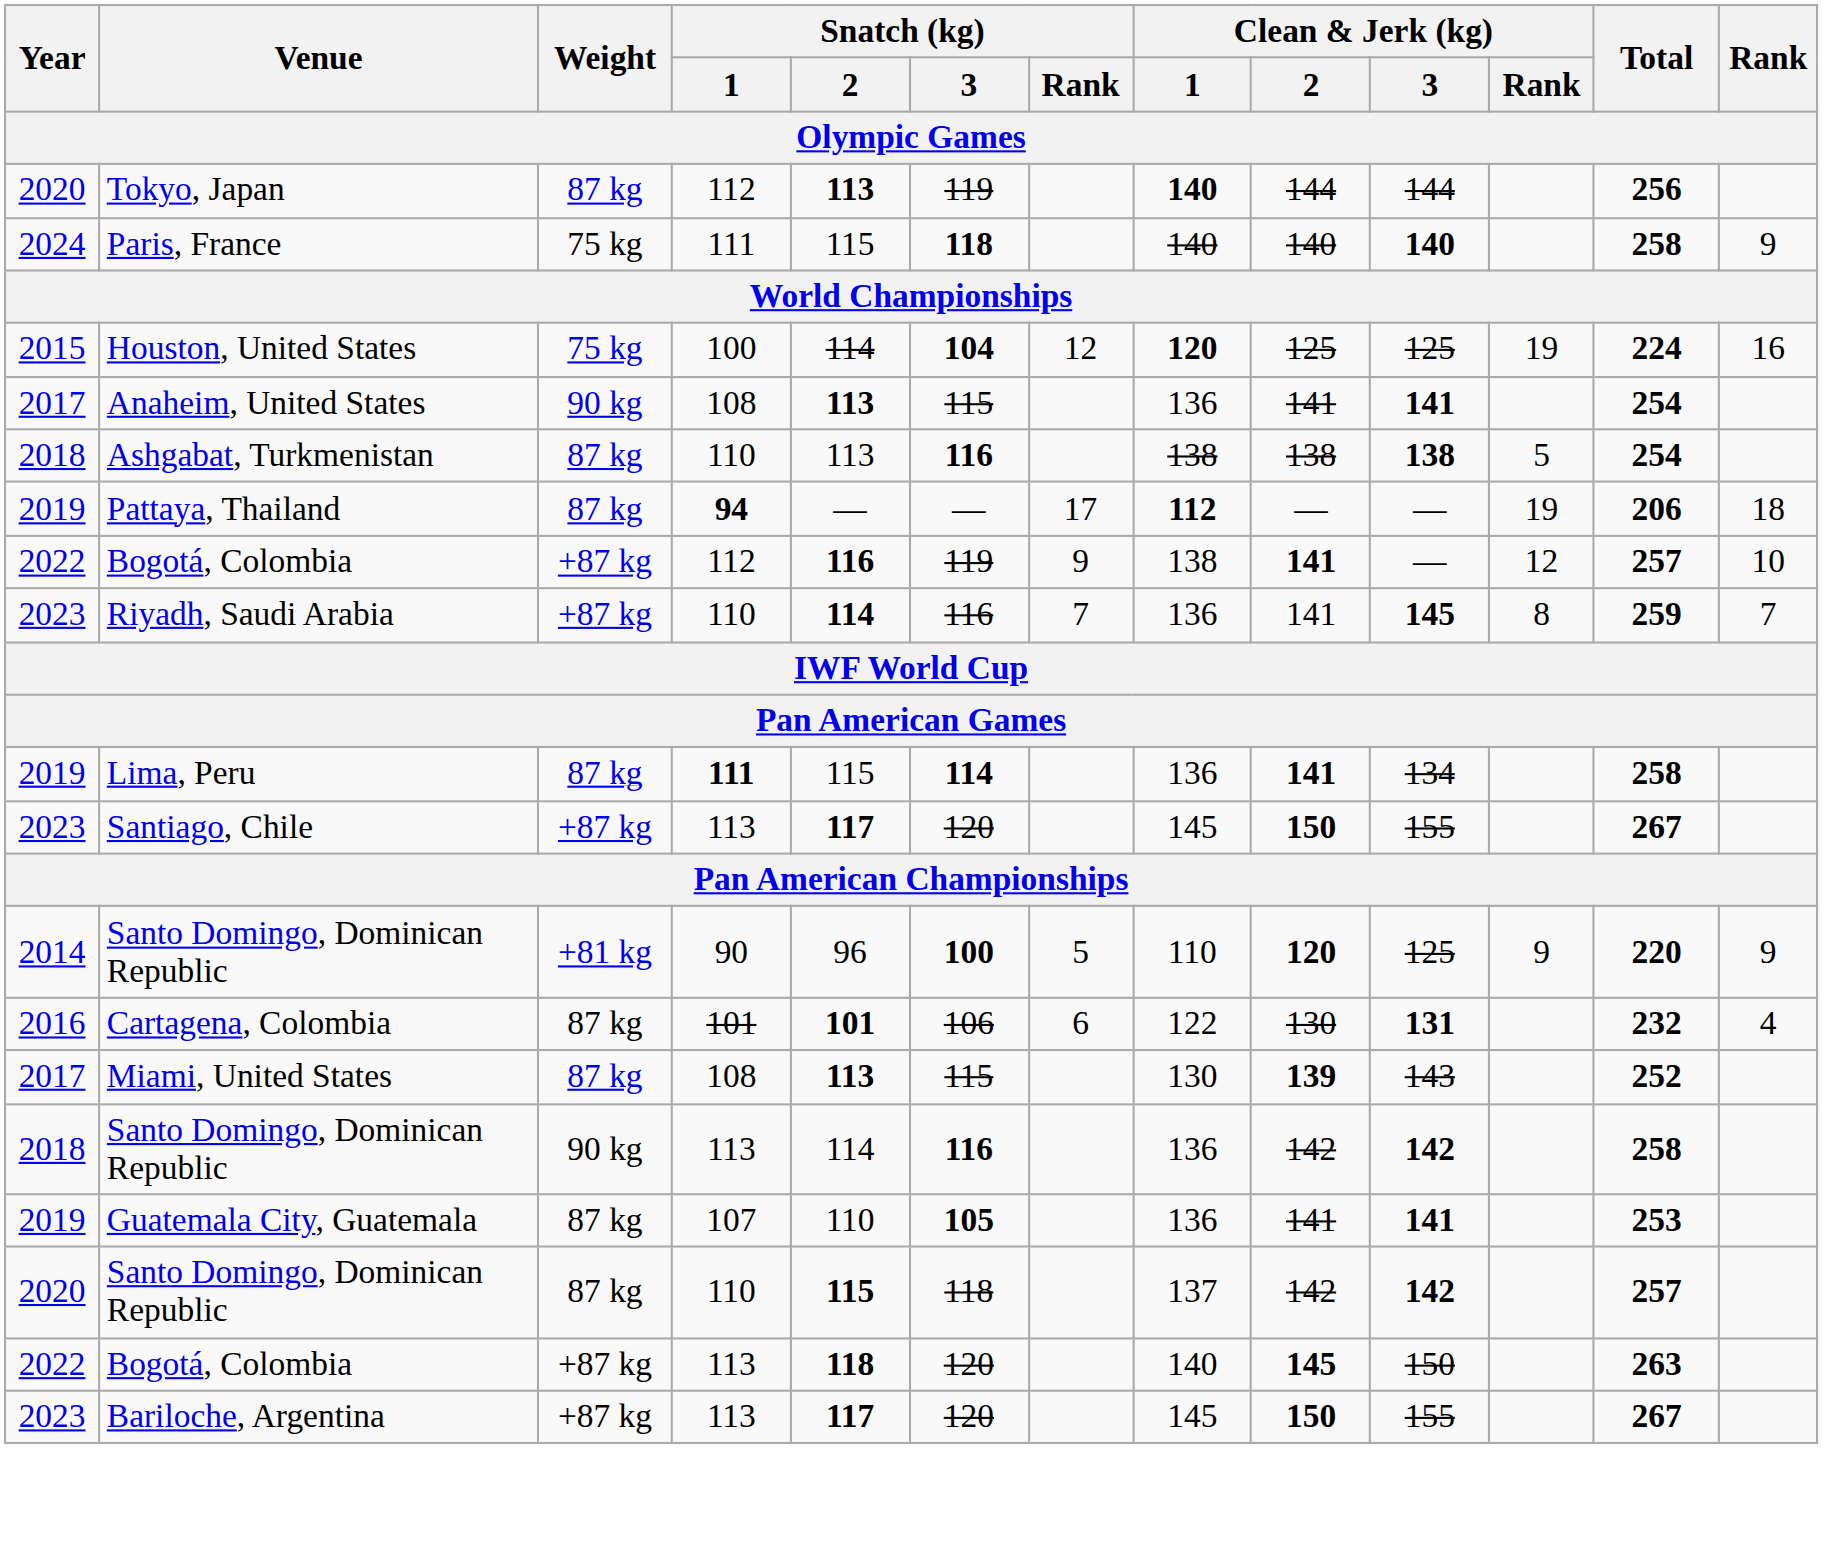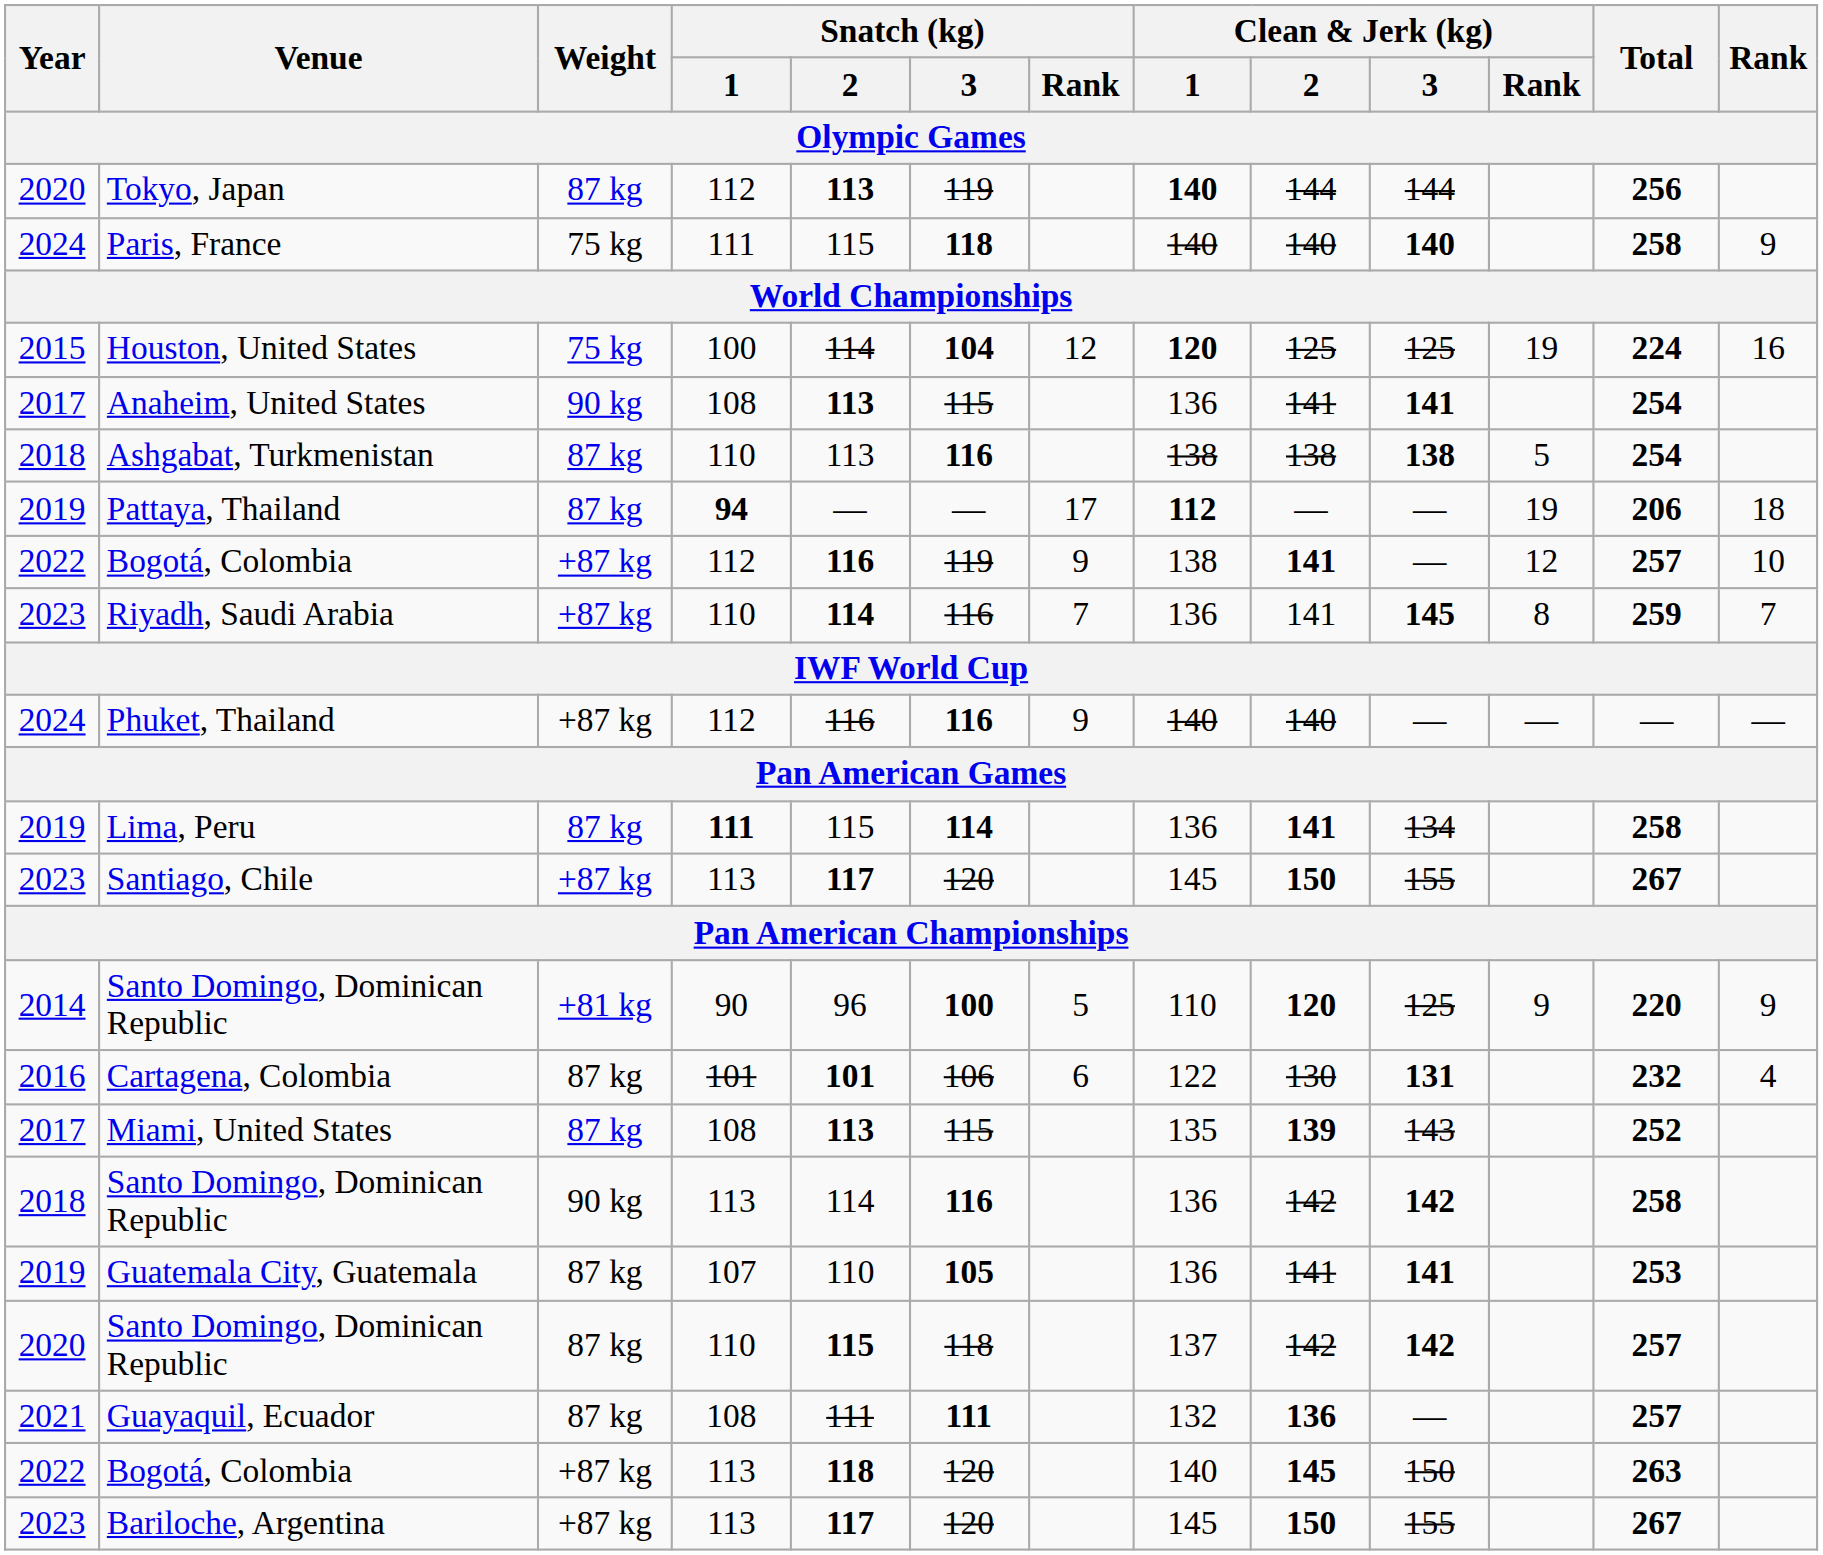+ row: 2024 | Phuket, Thailand | +87 kg | 112 | 116 | 116 | 9 | 140 | 140 | — | — | — | —
Miami, United States | Clean & Jerk (kg) / 1: 130 -> 135
+ row: 2021 | Guayaquil, Ecuador | 87 kg | 108 | 111 | 111 | 132 | 136 | — | 257
